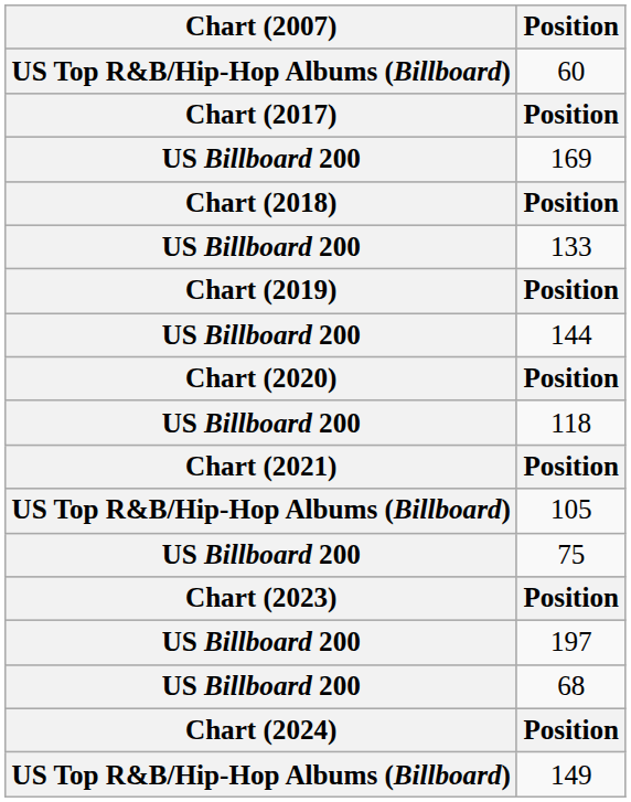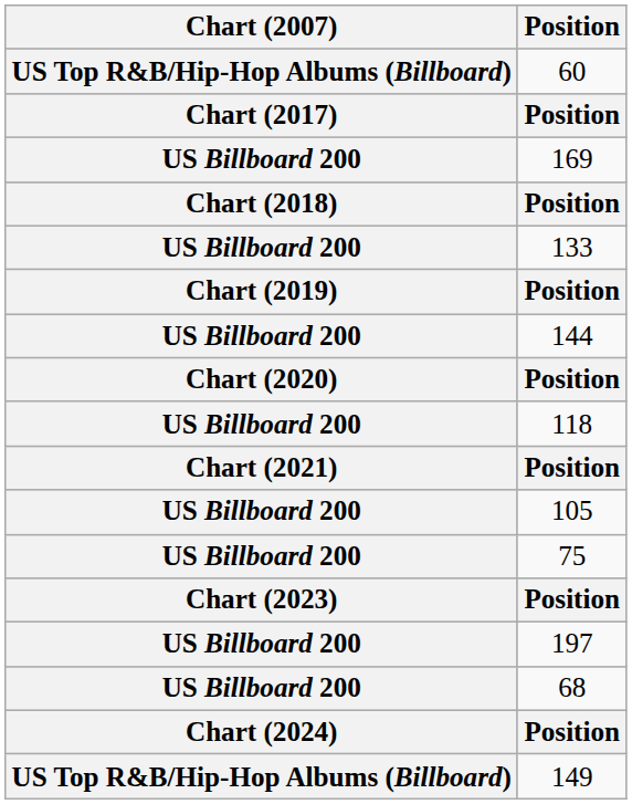105 | Chart (2007): US Top R&B/Hip-Hop Albums (Billboard) -> US Billboard 200
